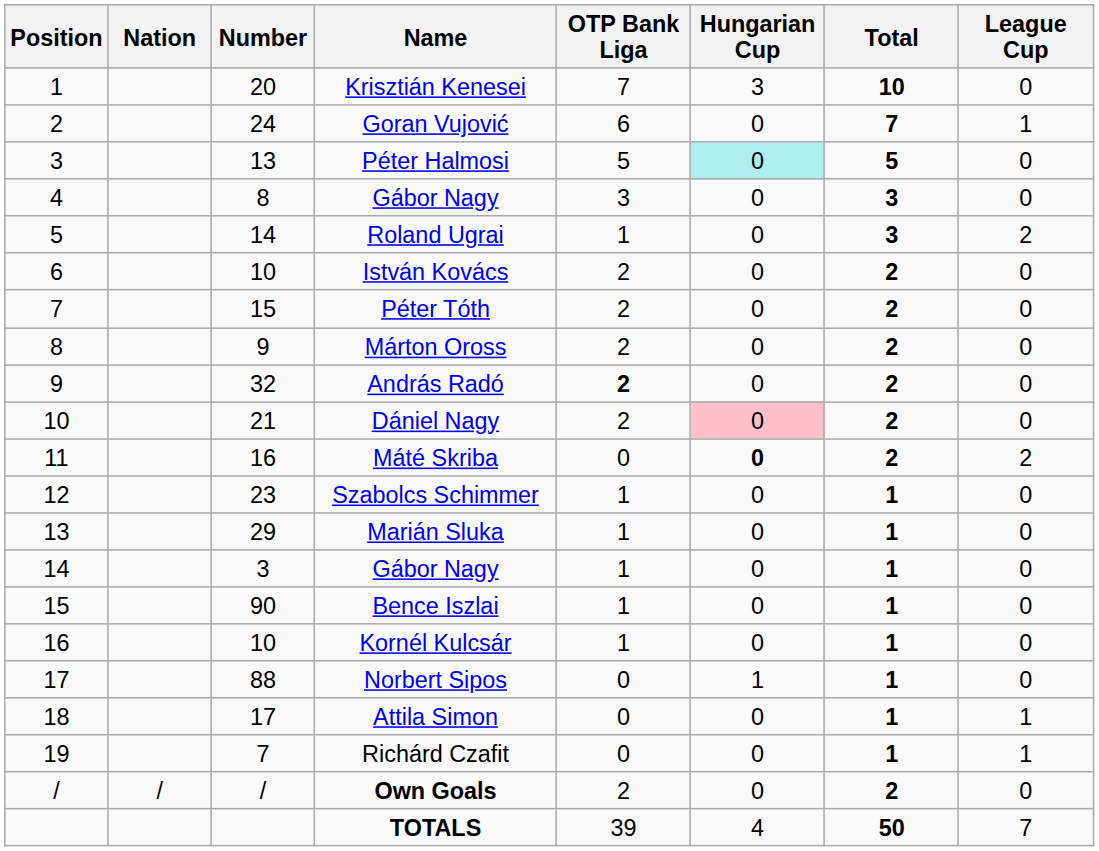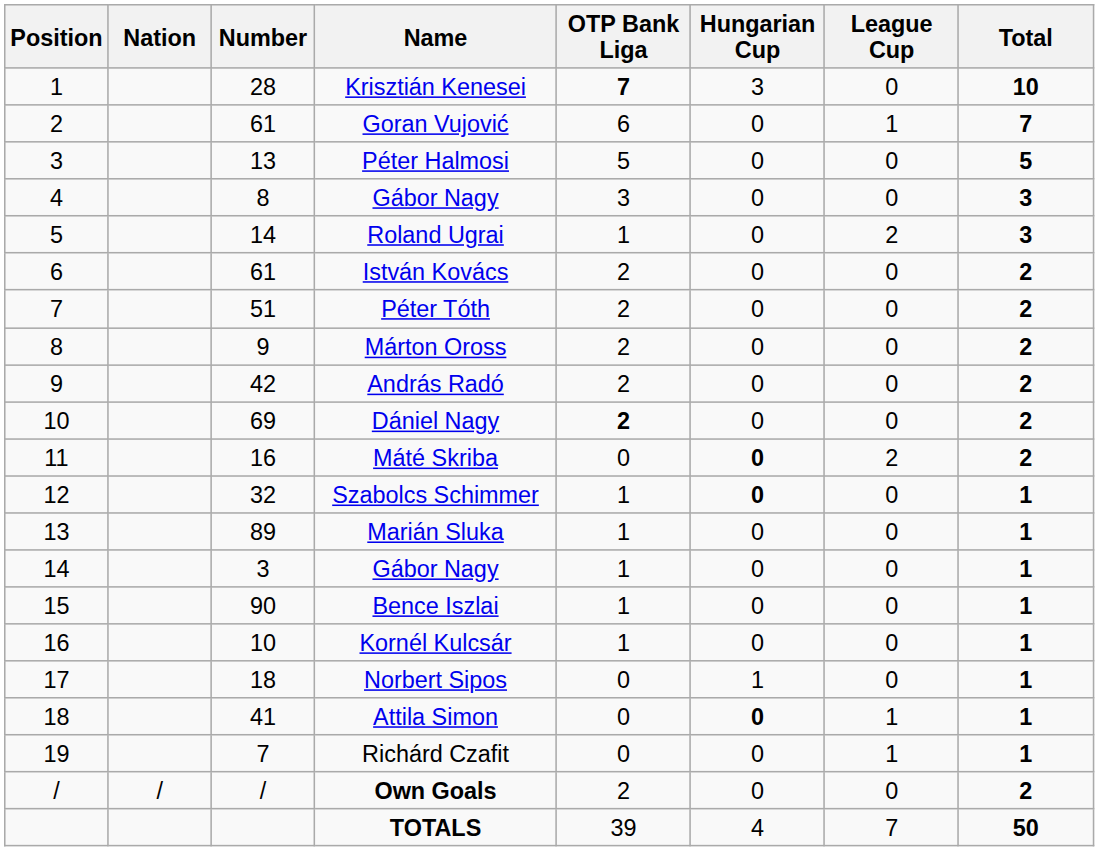columns swapped: League Cup <-> Total
Krisztián Kenesei | Number: 20 -> 28
Krisztián Kenesei | OTP Bank Liga: normal -> bold
Goran Vujović | Number: 24 -> 61
Péter Halmosi | Hungarian Cup: paleturquoise background -> no background
István Kovács | Number: 10 -> 61
Péter Tóth | Number: 15 -> 51
András Radó | Number: 32 -> 42
András Radó | OTP Bank Liga: bold -> normal
Dániel Nagy | Number: 21 -> 69
Dániel Nagy | OTP Bank Liga: normal -> bold
Dániel Nagy | Hungarian Cup: pink background -> no background
Szabolcs Schimmer | Number: 23 -> 32
Szabolcs Schimmer | Hungarian Cup: normal -> bold
Marián Sluka | Number: 29 -> 89
Norbert Sipos | Number: 88 -> 18
Attila Simon | Number: 17 -> 41
Attila Simon | Hungarian Cup: normal -> bold
